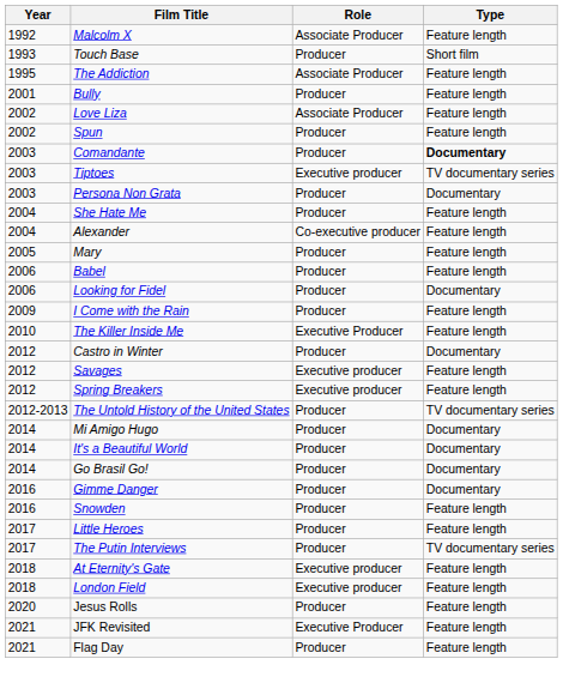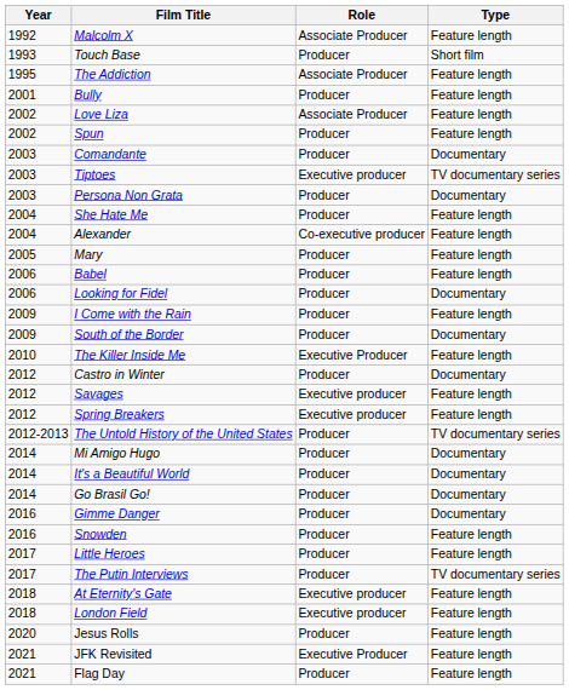Comandante | Type: bold -> normal
+ row: 2009 | South of the Border | Producer | Documentary
